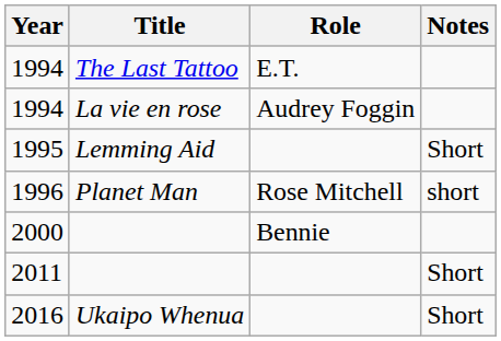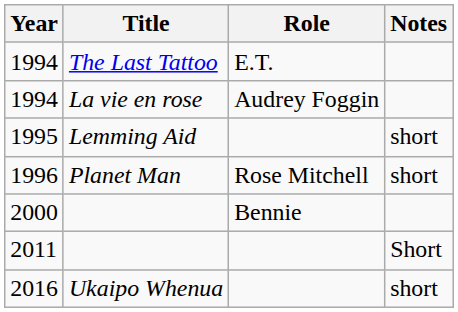1995 | Notes: Short -> short
2016 | Notes: Short -> short
